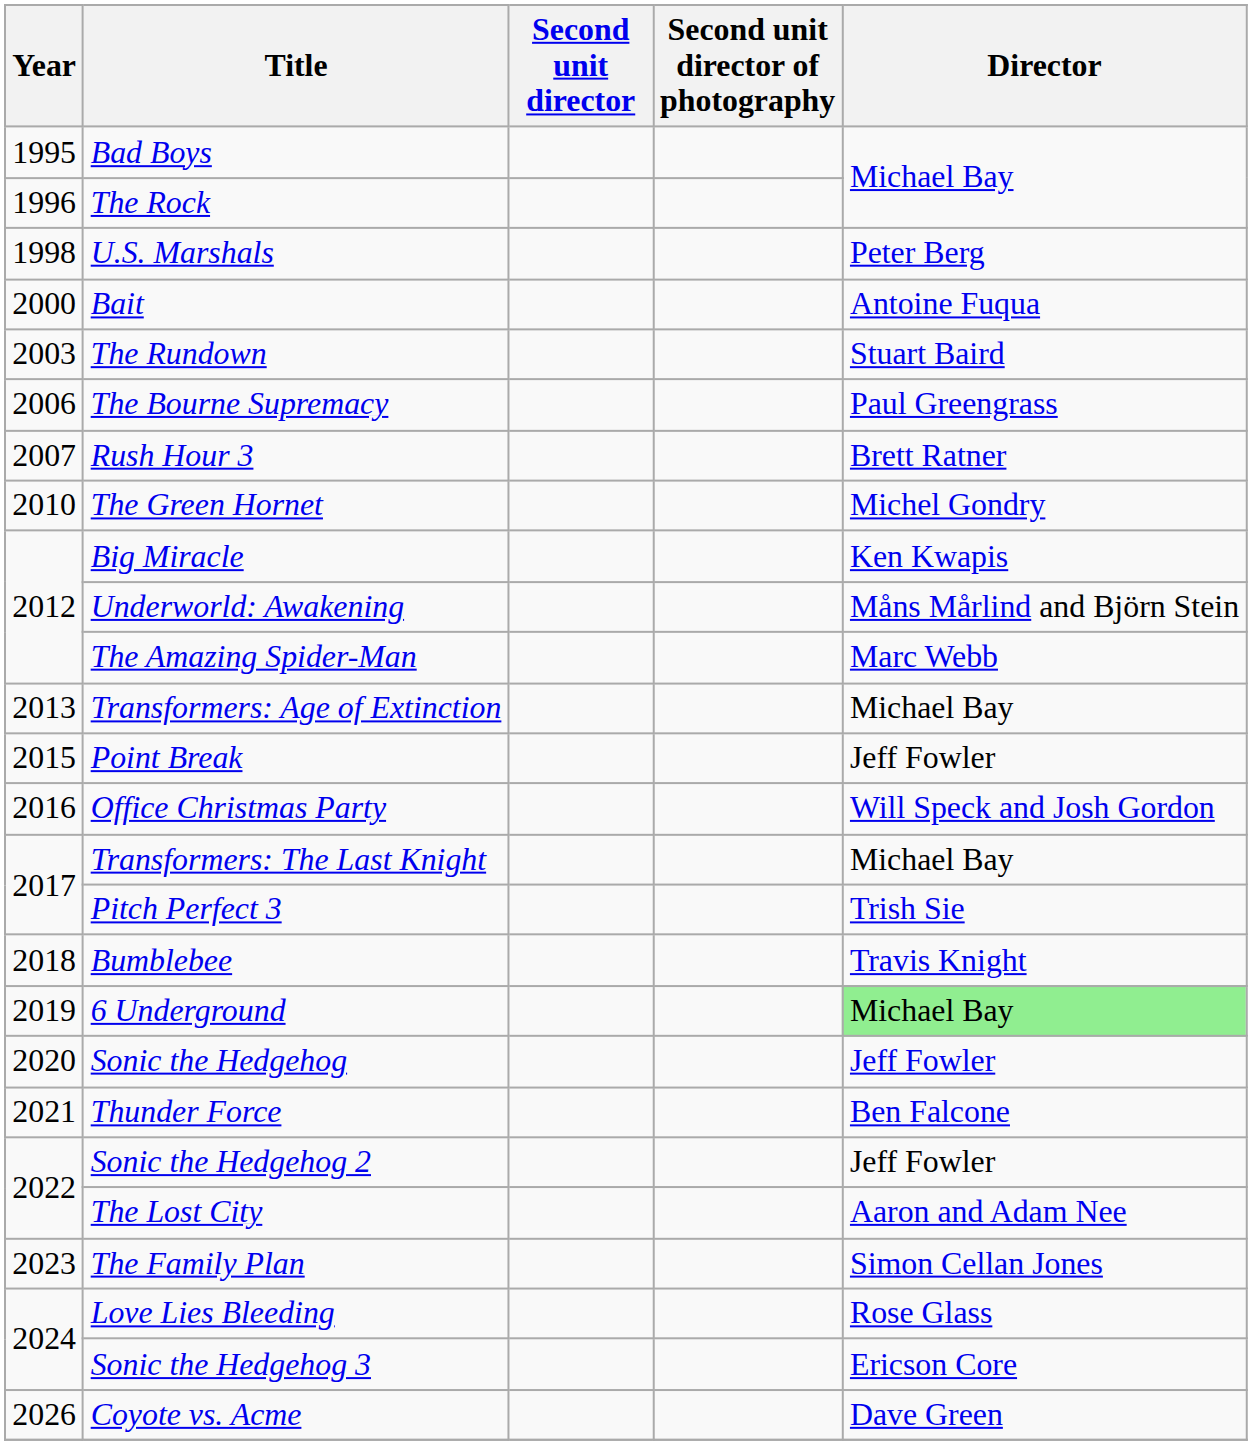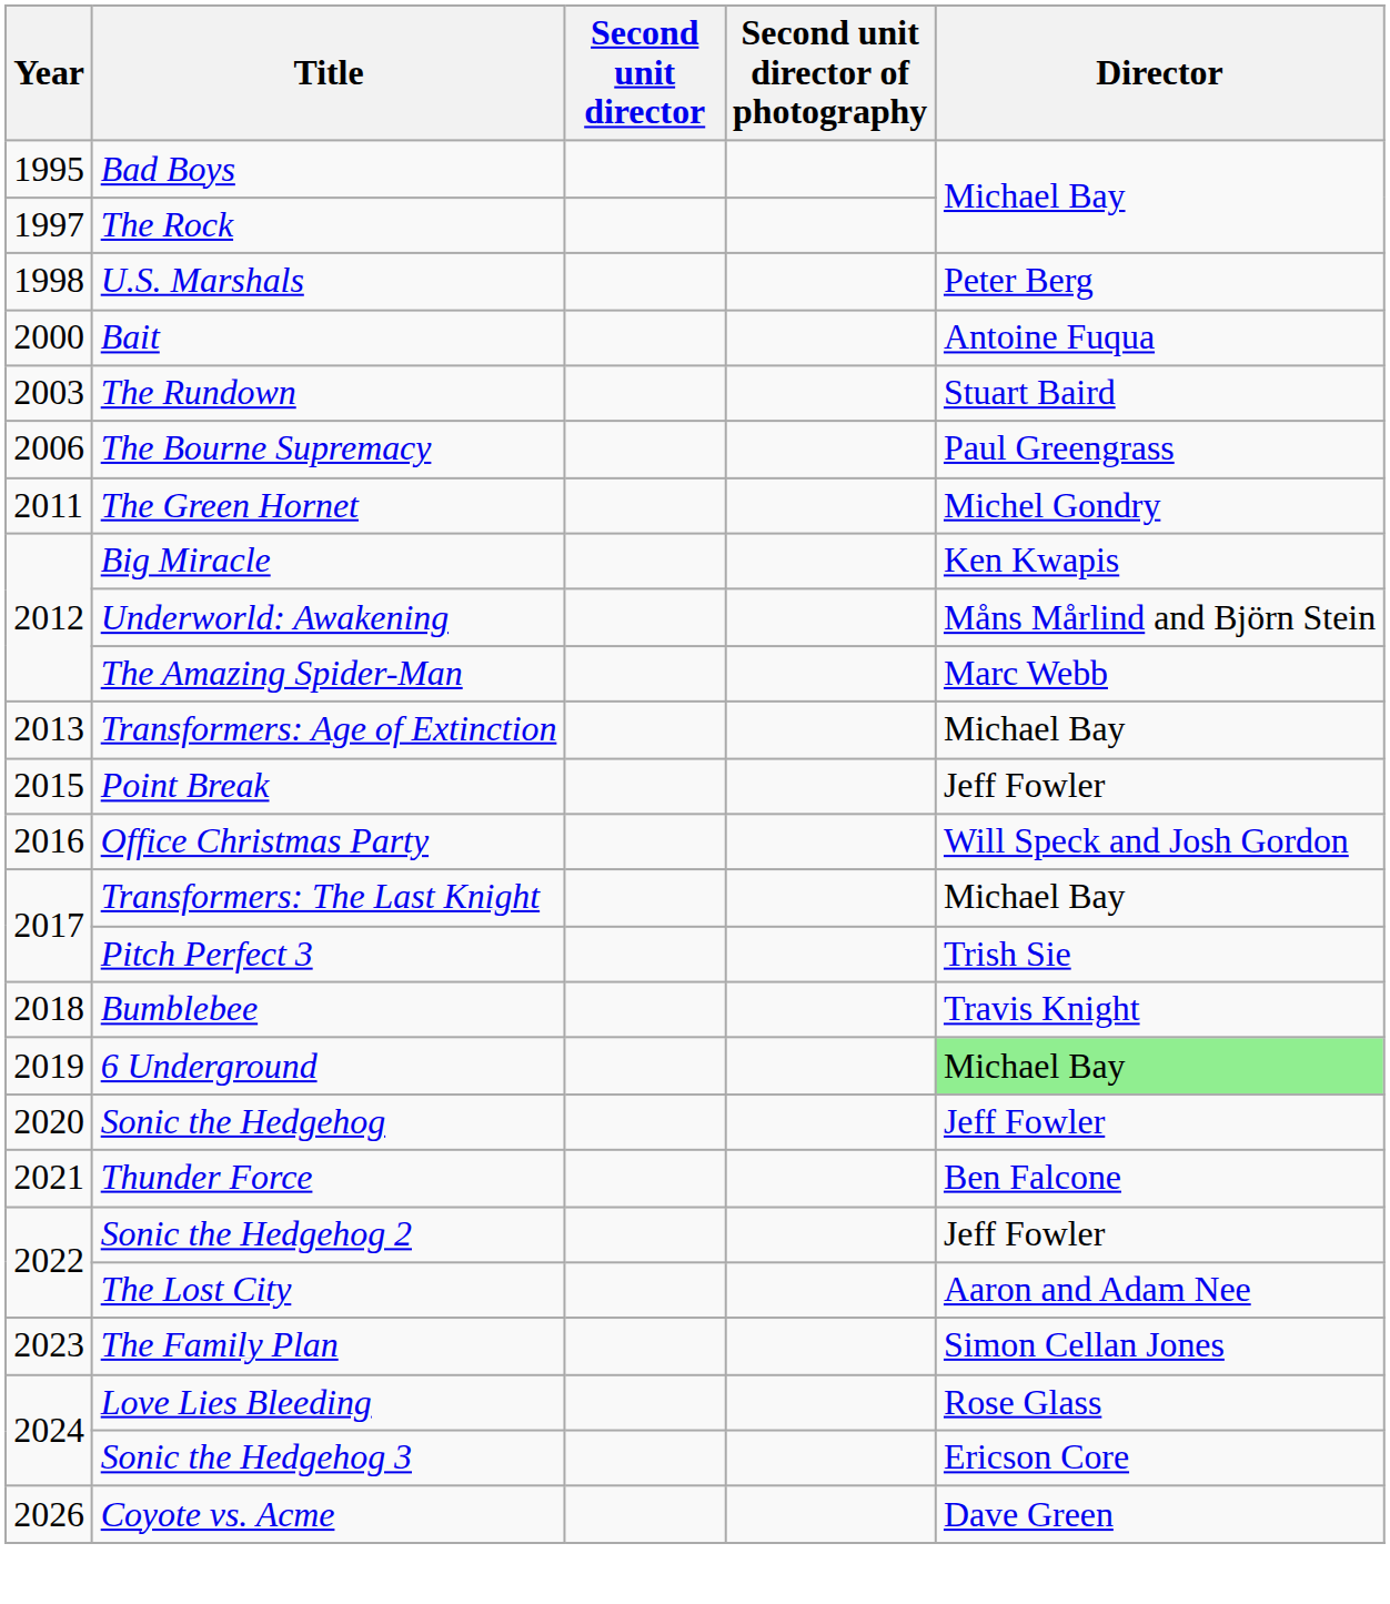The Rock | Year: 1996 -> 1997
- row: 2007 | Rush Hour 3 | Brett Ratner
The Green Hornet | Year: 2010 -> 2011
